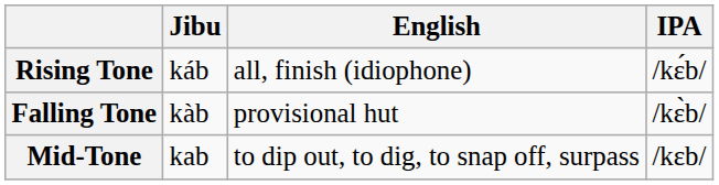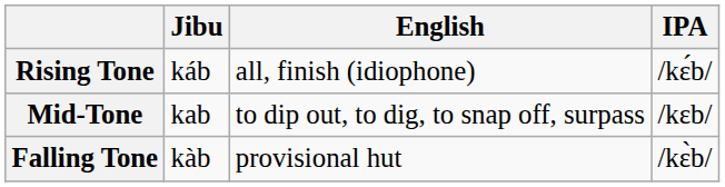rows swapped: Mid-Tone <-> Falling Tone
